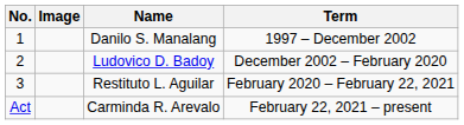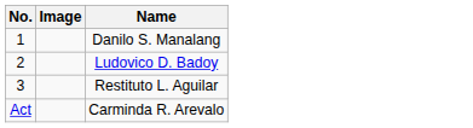- column: Term | 1997 – December 2002 | December 2002 – February 2020 | February 2020 – February 22, 2021 | February 22, 2021 – present
